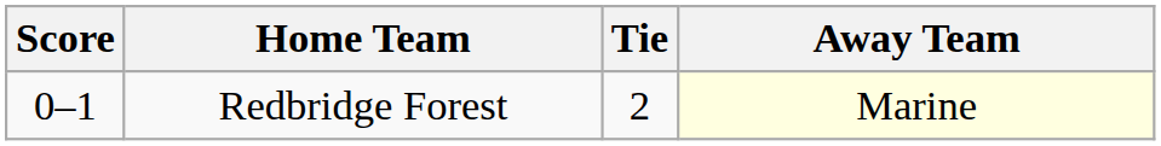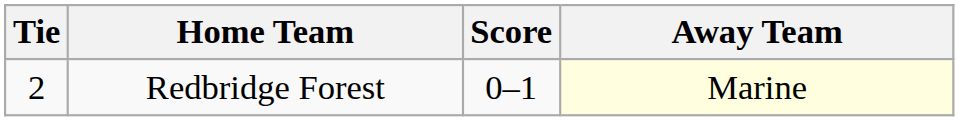columns swapped: Tie <-> Score
